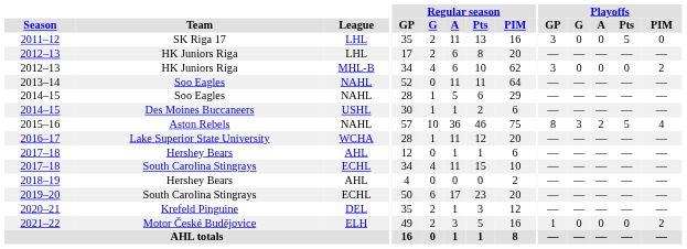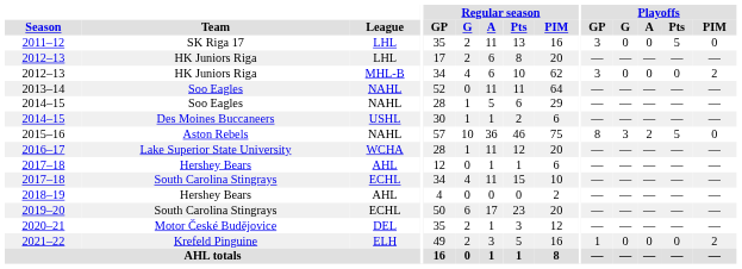2015–16 | Playoffs / PIM: 4 -> 0
2020–21 | Team: Krefeld Pinguine -> Motor České Budějovice
2021–22 | Team: Motor České Budějovice -> Krefeld Pinguine
